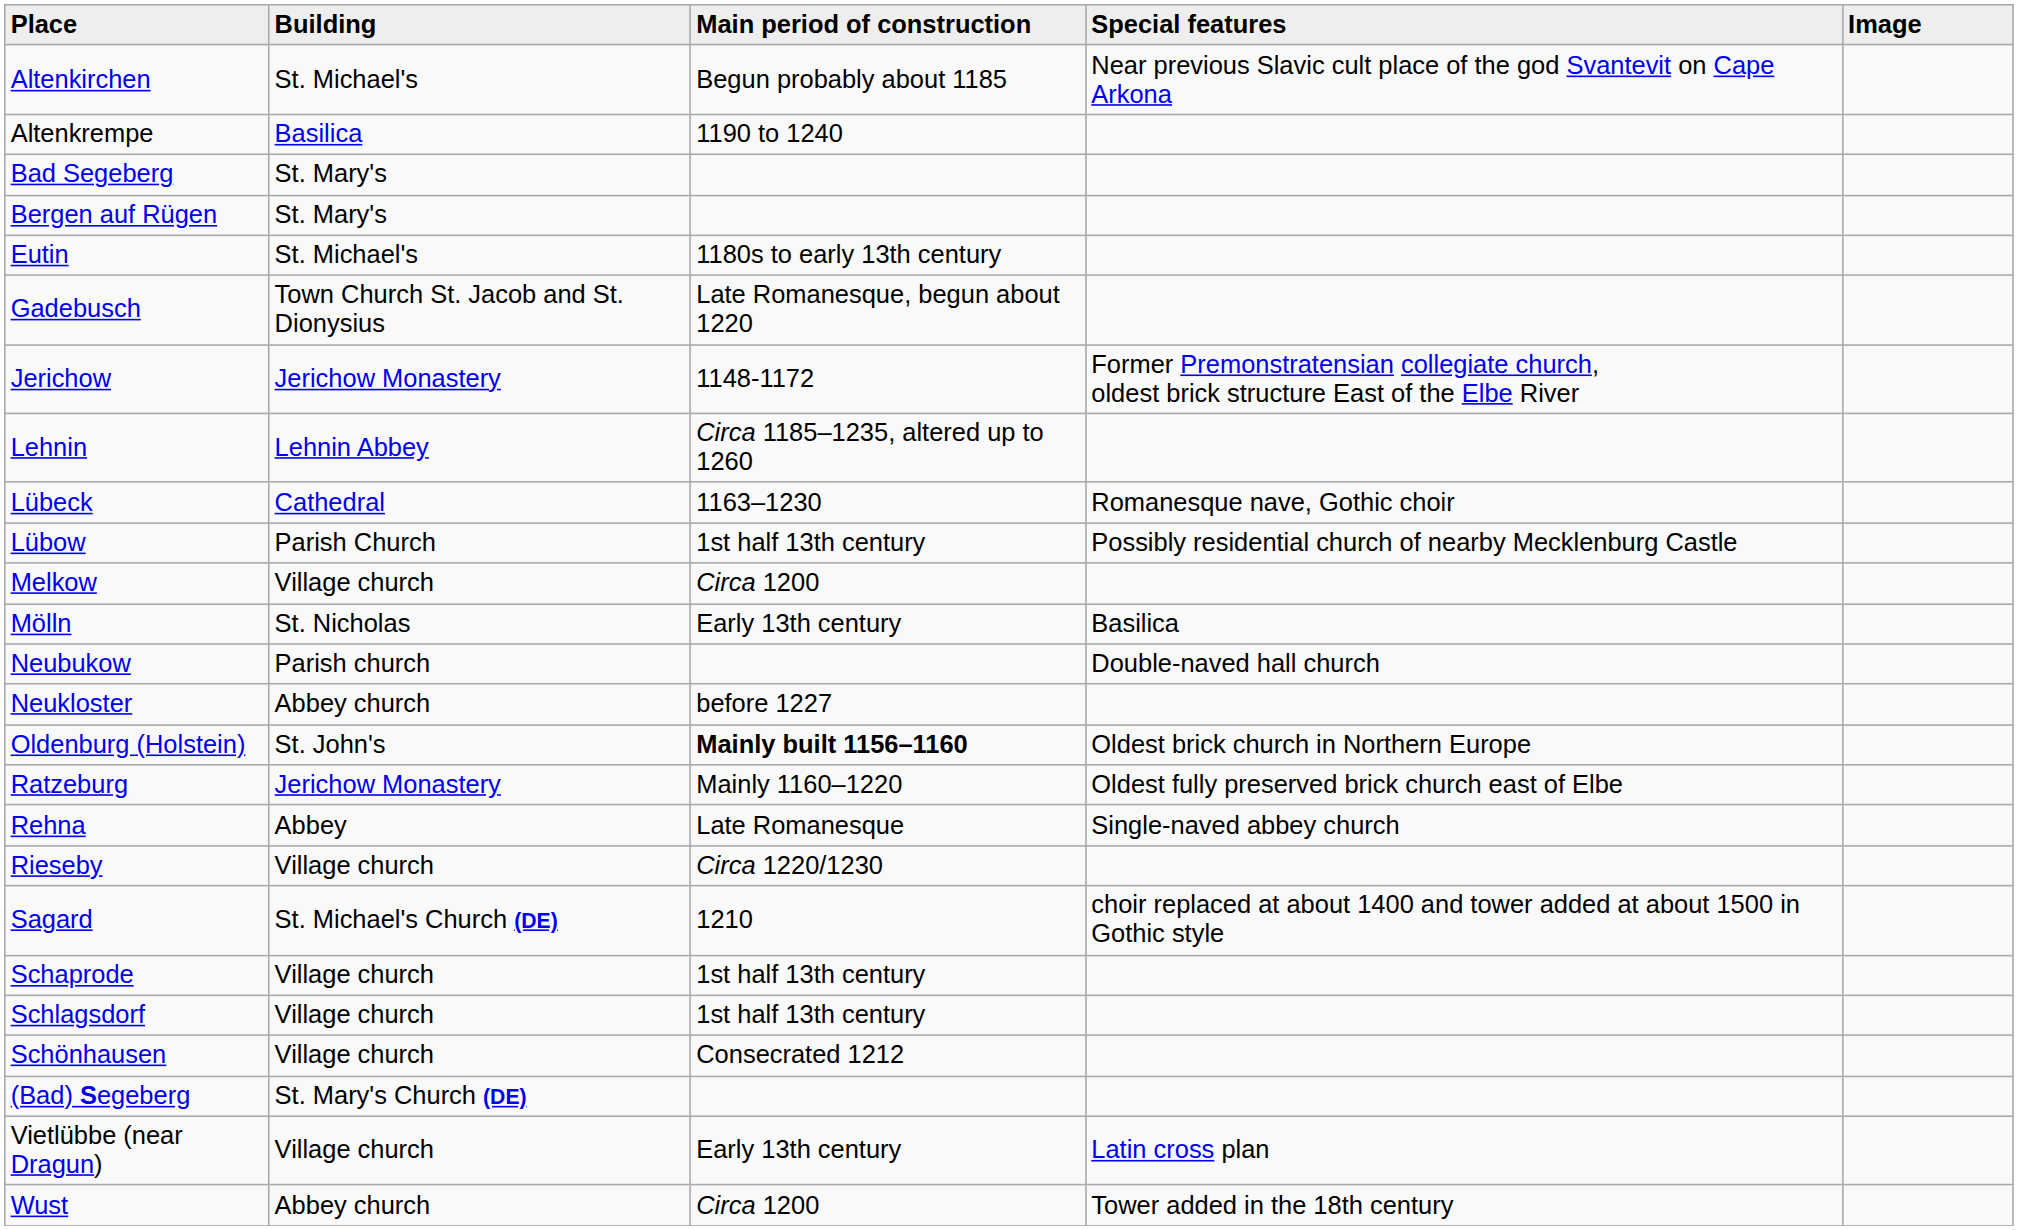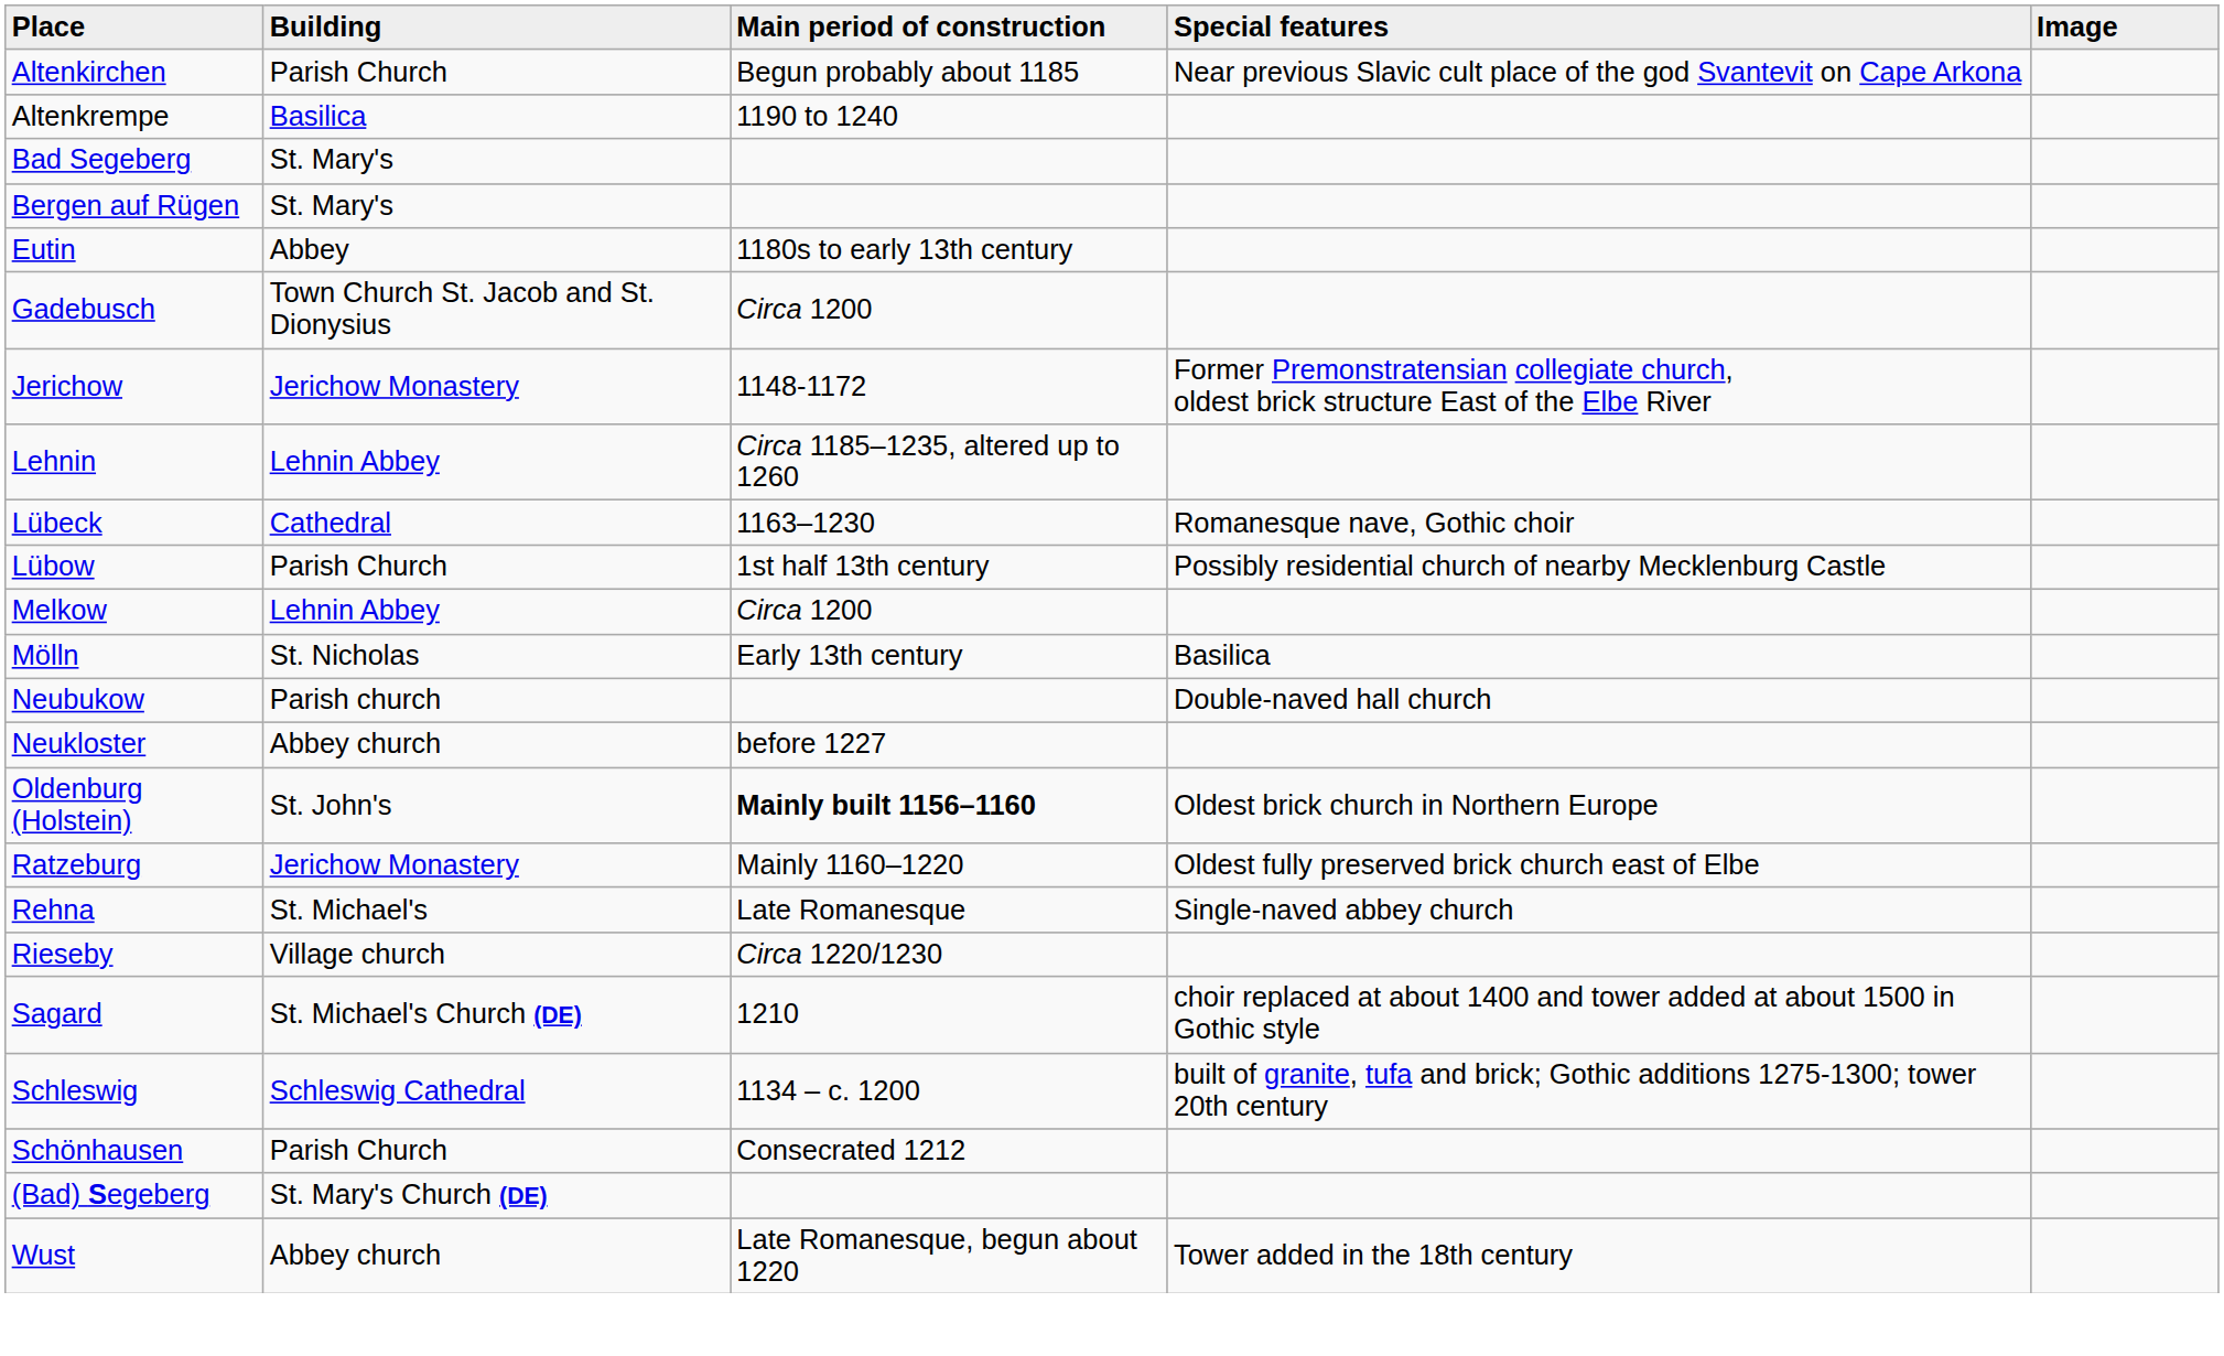Altenkirchen | Building: St. Michael's -> Parish Church
Eutin | Building: St. Michael's -> Abbey
Gadebusch | Main period of construction: Late Romanesque, begun about 1220 -> Circa 1200
Melkow | Building: Village church -> Lehnin Abbey
Rehna | Building: Abbey -> St. Michael's
- row: Schaprode | Village church | 1st half 13th century
- row: Schlagsdorf | Village church | 1st half 13th century
+ row: Schleswig | Schleswig Cathedral | 1134 – c. 1200 | built of granite, tufa and brick; Gothic additions 1275-1300; tower 20th century
Schönhausen | Building: Village church -> Parish Church
- row: Vietlübbe (near Dragun) | Village church | Early 13th century | Latin cross plan
Wust | Main period of construction: Circa 1200 -> Late Romanesque, begun about 1220
